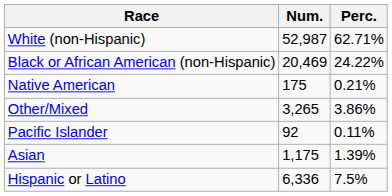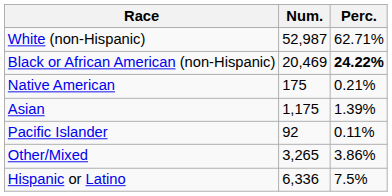Black or African American (non-Hispanic) | Perc.: normal -> bold
rows swapped: Asian <-> Other/Mixed
